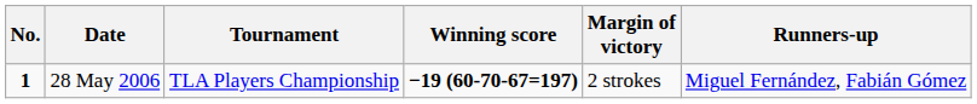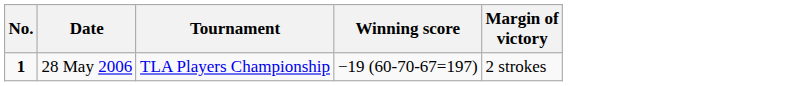- column: Runners-up | Miguel Fernández, Fabián Gómez
28 May 2006 | Winning score: bold -> normal
